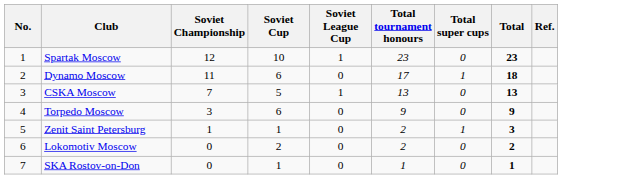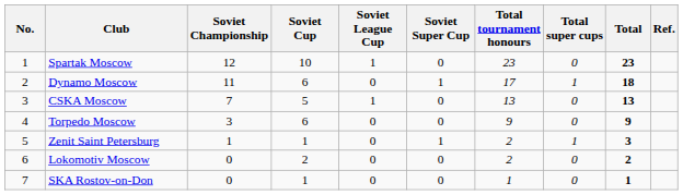+ column: Soviet Super Cup | 0 | 1 | 0 | 0 | 1 | 0 | 0
